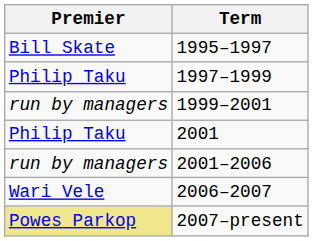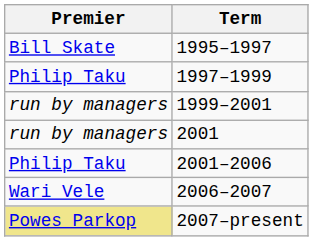2001 | Premier: Philip Taku -> run by managers
2001–2006 | Premier: run by managers -> Philip Taku
